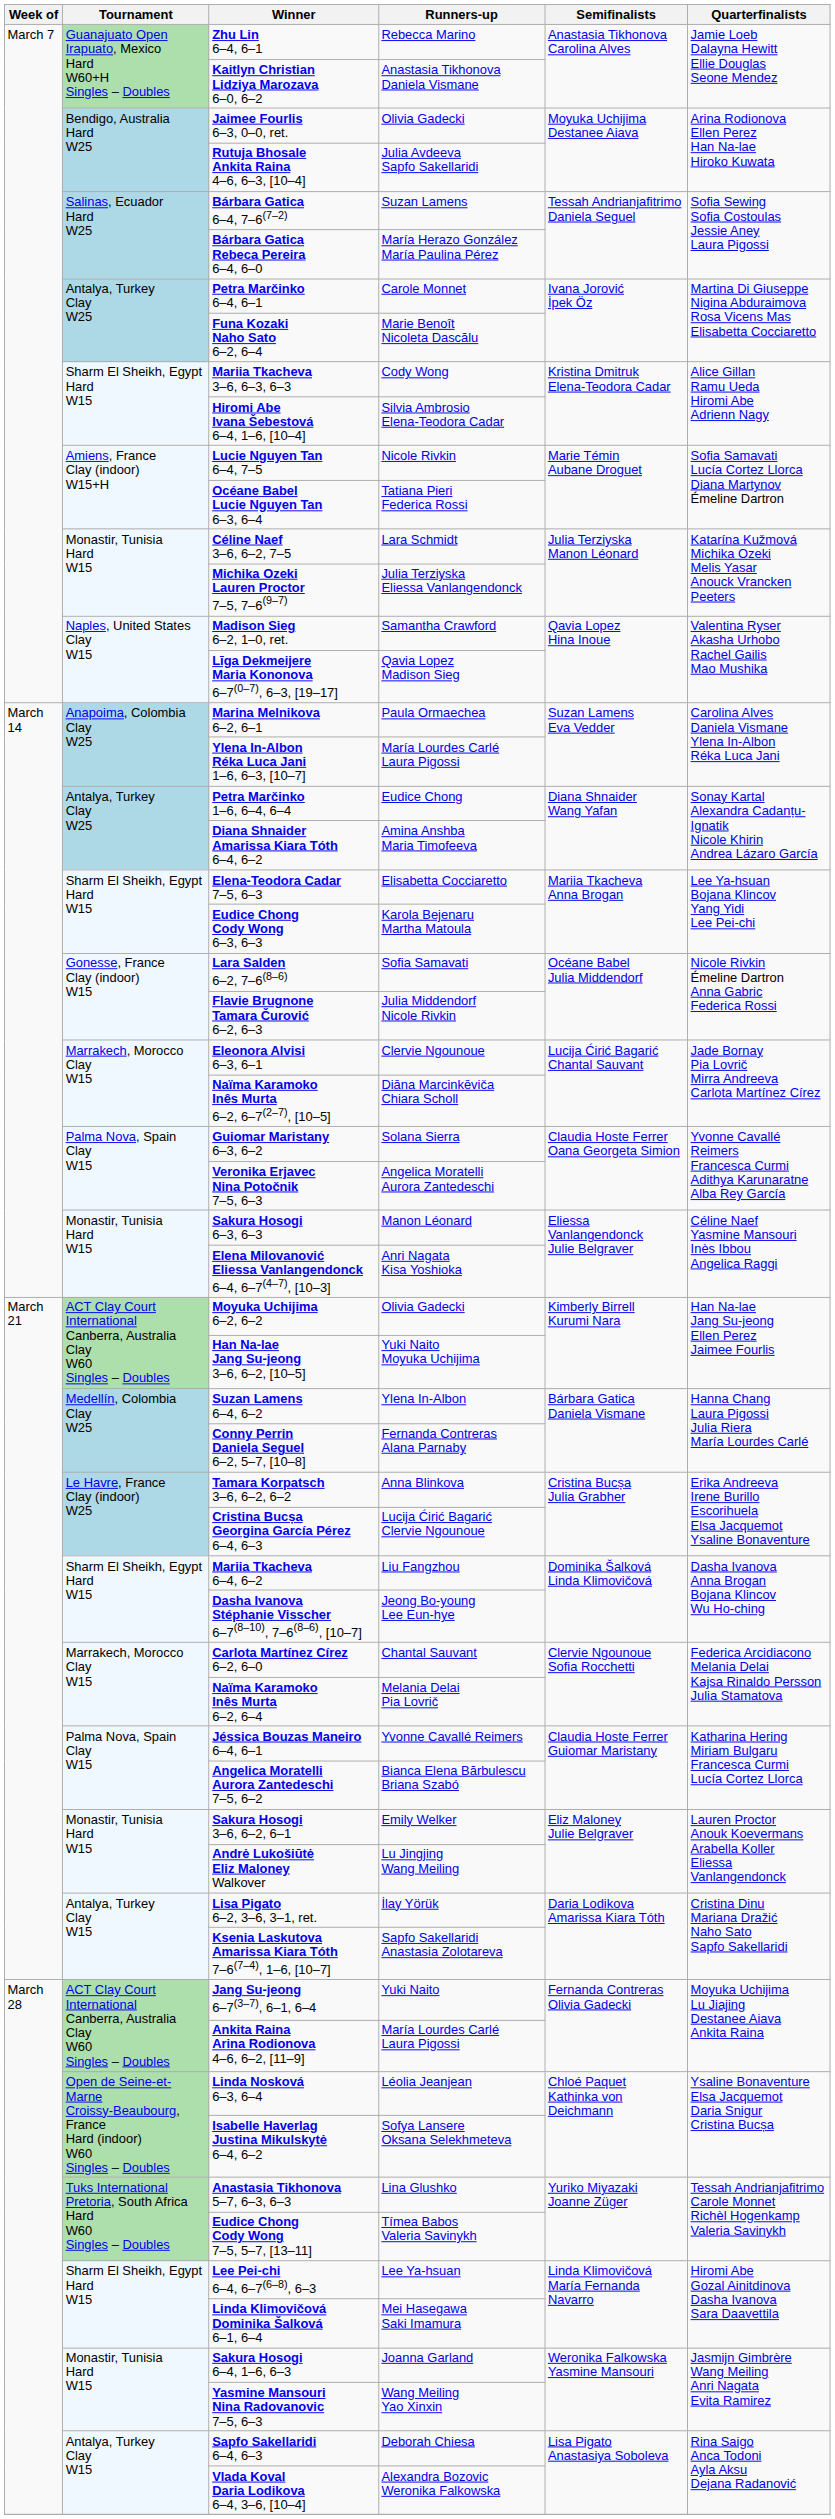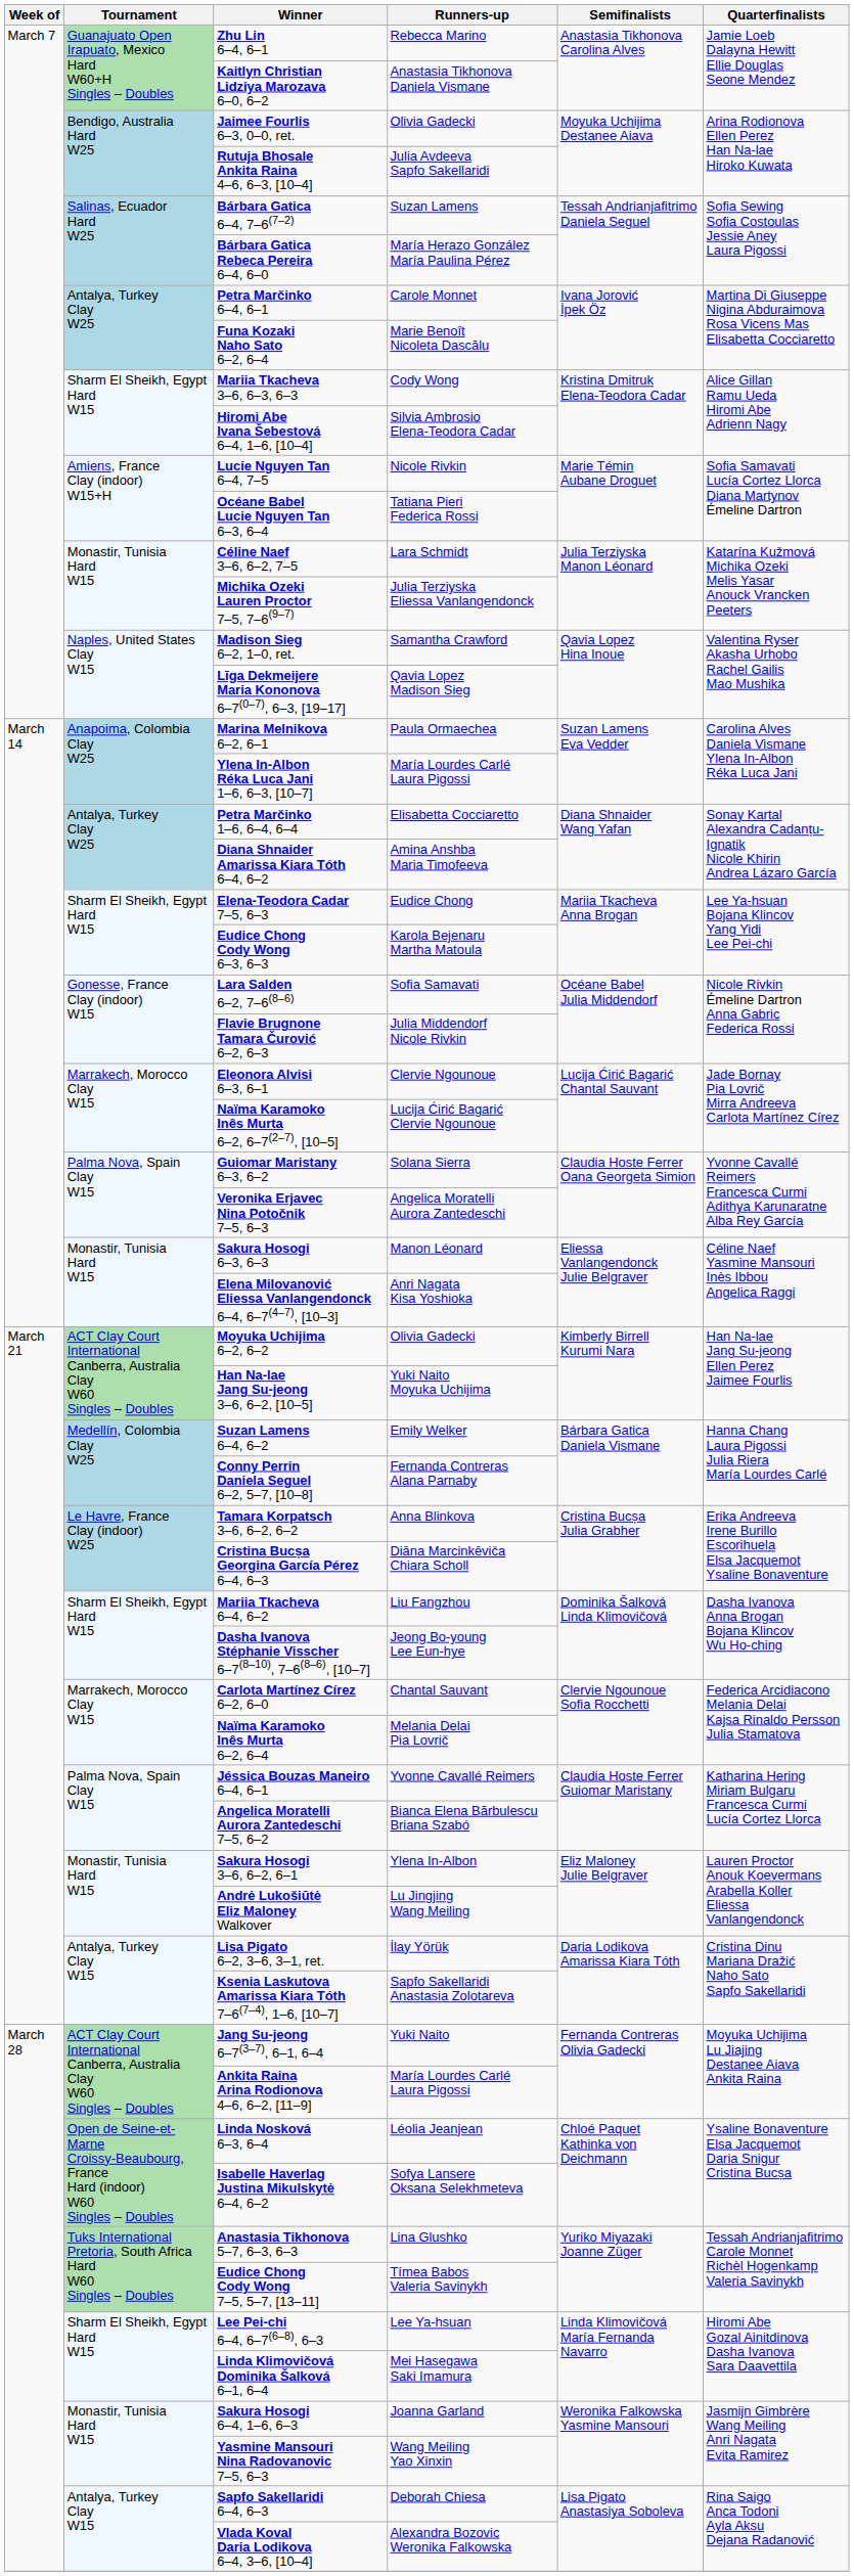Petra Marčinko 1–6, 6–4, 6–4 | Runners-up: Eudice Chong -> Elisabetta Cocciaretto
Elena-Teodora Cadar 7–5, 6–3 | Runners-up: Elisabetta Cocciaretto -> Eudice Chong
Naïma Karamoko Inês Murta 6–2, 6–7(2–7), [10–5] | Runners-up: Diāna Marcinkēviča Chiara Scholl -> Lucija Ćirić Bagarić Clervie Ngounoue
Suzan Lamens 6–4, 6–2 | Runners-up: Ylena In-Albon -> Emily Welker
Cristina Bucșa Georgina García Pérez 6–4, 6–3 | Runners-up: Lucija Ćirić Bagarić Clervie Ngounoue -> Diāna Marcinkēviča Chiara Scholl
Sakura Hosogi 3–6, 6–2, 6–1 | Runners-up: Emily Welker -> Ylena In-Albon
